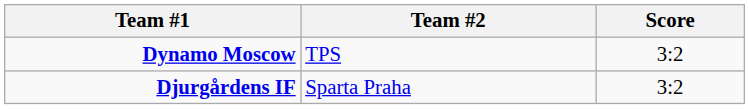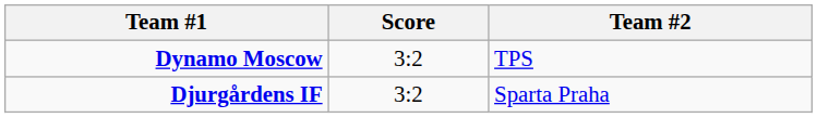columns swapped: Score <-> Team #2
